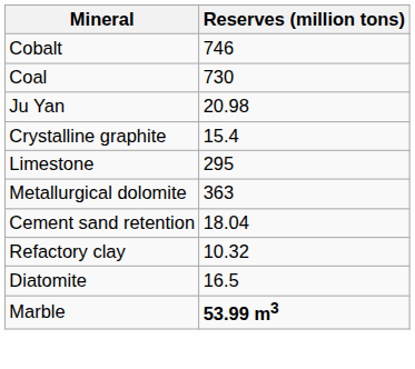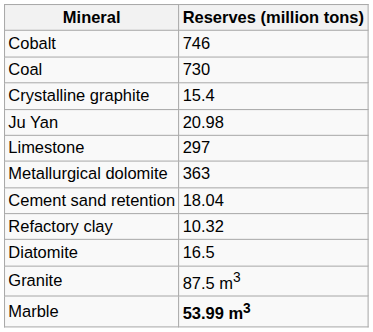rows swapped: Crystalline graphite <-> Ju Yan
Limestone | Reserves (million tons): 295 -> 297
+ row: Granite | 87.5 m3
